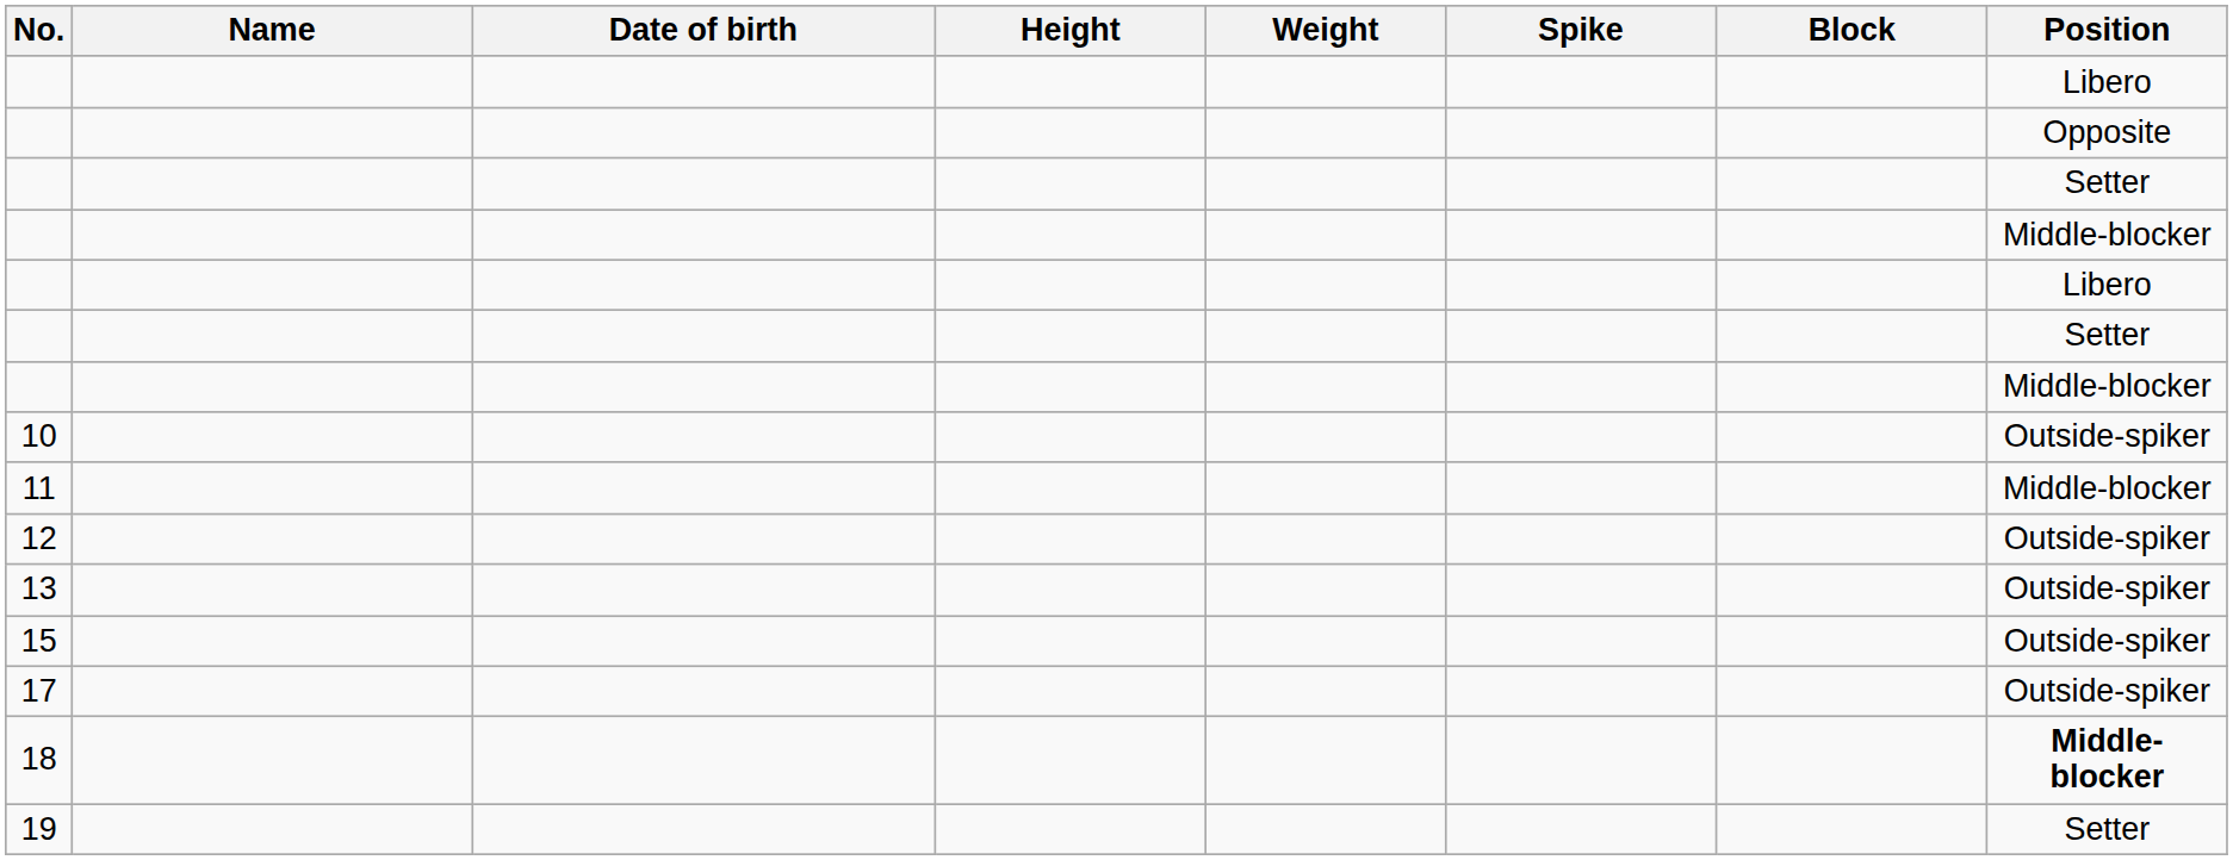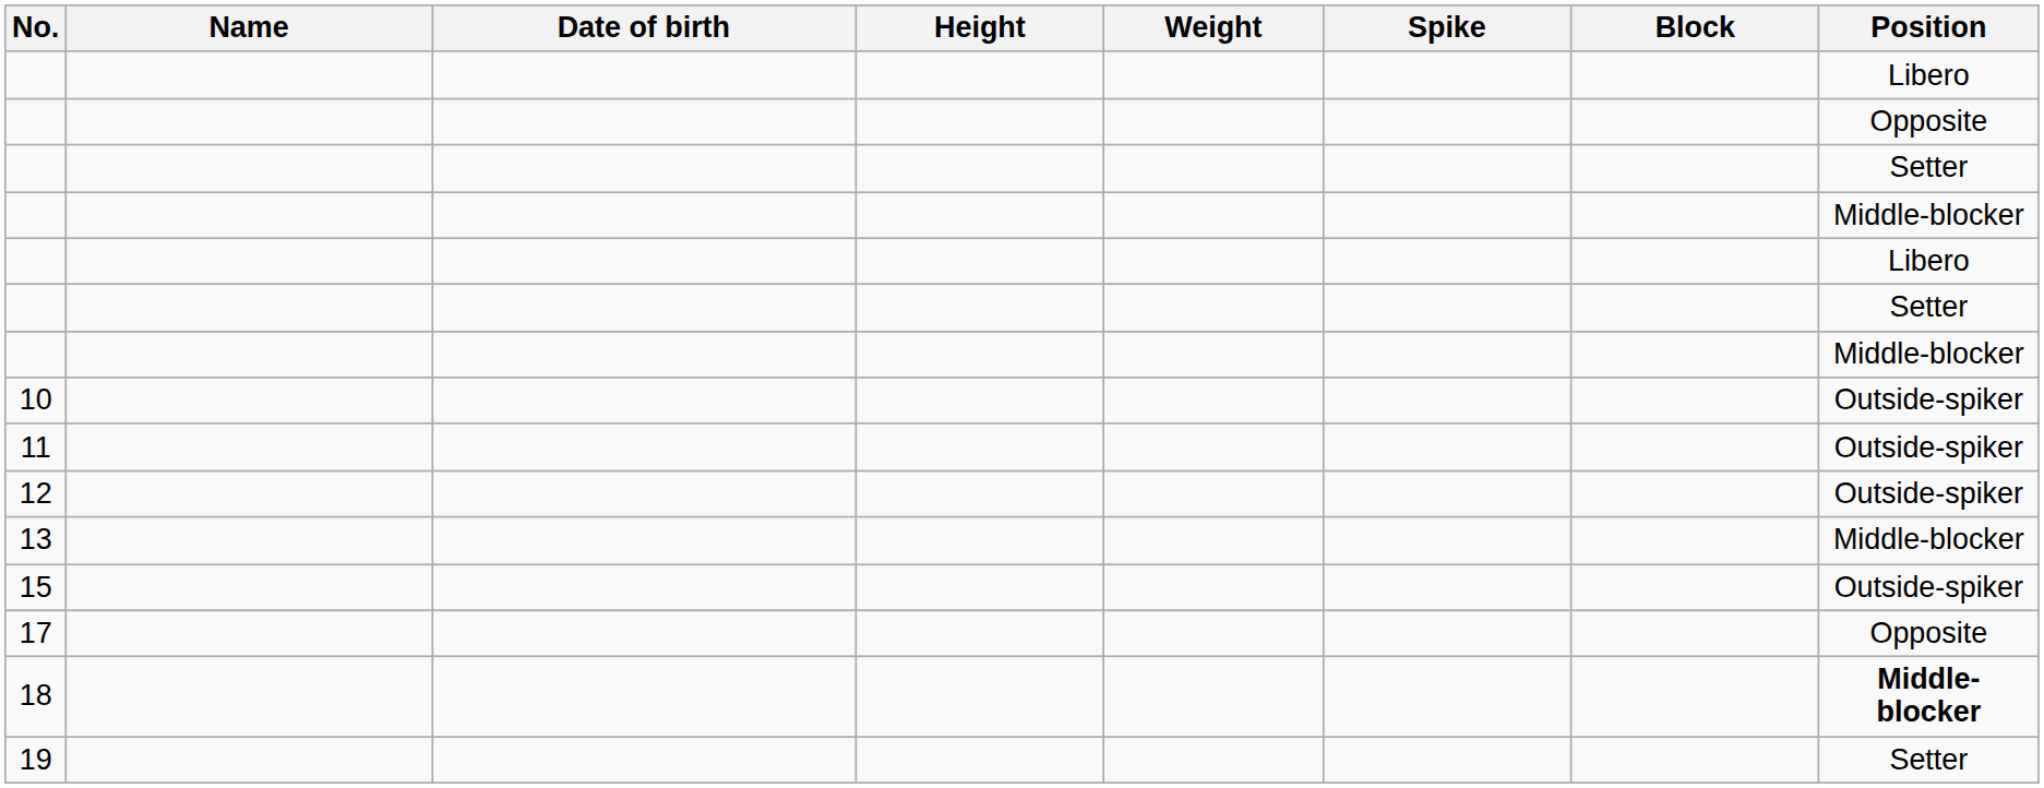11 | Position: Middle-blocker -> Outside-spiker
13 | Position: Outside-spiker -> Middle-blocker
17 | Position: Outside-spiker -> Opposite
